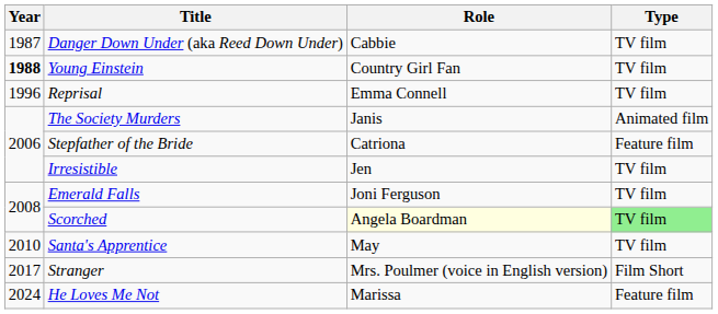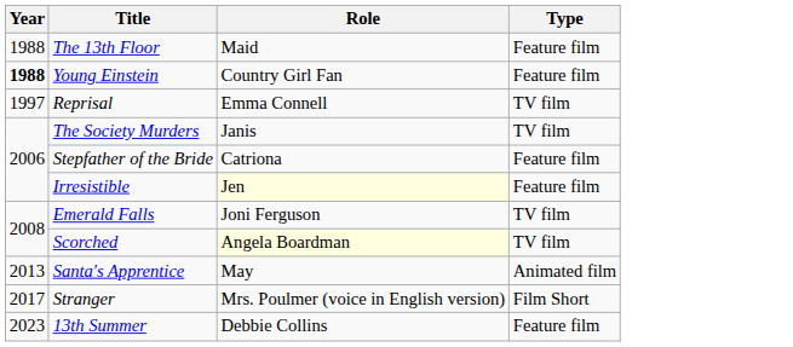- row: 1987 | Danger Down Under (aka Reed Down Under) | Cabbie | TV film
+ row: 1988 | The 13th Floor | Maid | Feature film
Young Einstein | Type: TV film -> Feature film
Reprisal | Year: 1996 -> 1997
The Society Murders | Type: Animated film -> TV film
Irresistible | Role: no background -> lightyellow background
Irresistible | Type: TV film -> Feature film
Scorched | Type: lightgreen background -> no background
Santa's Apprentice | Year: 2010 -> 2013
Santa's Apprentice | Type: TV film -> Animated film
+ row: 2023 | 13th Summer | Debbie Collins | Feature film
- row: 2024 | He Loves Me Not | Marissa | Feature film
